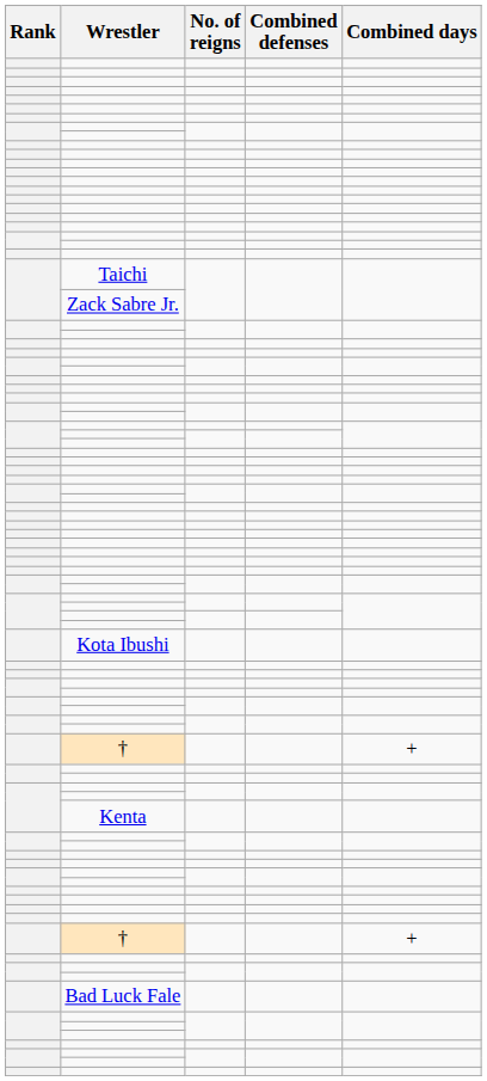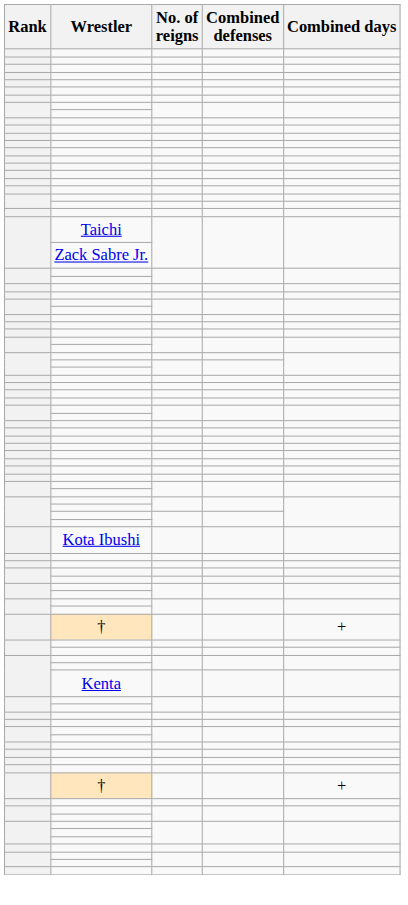- row: Bad Luck Fale
